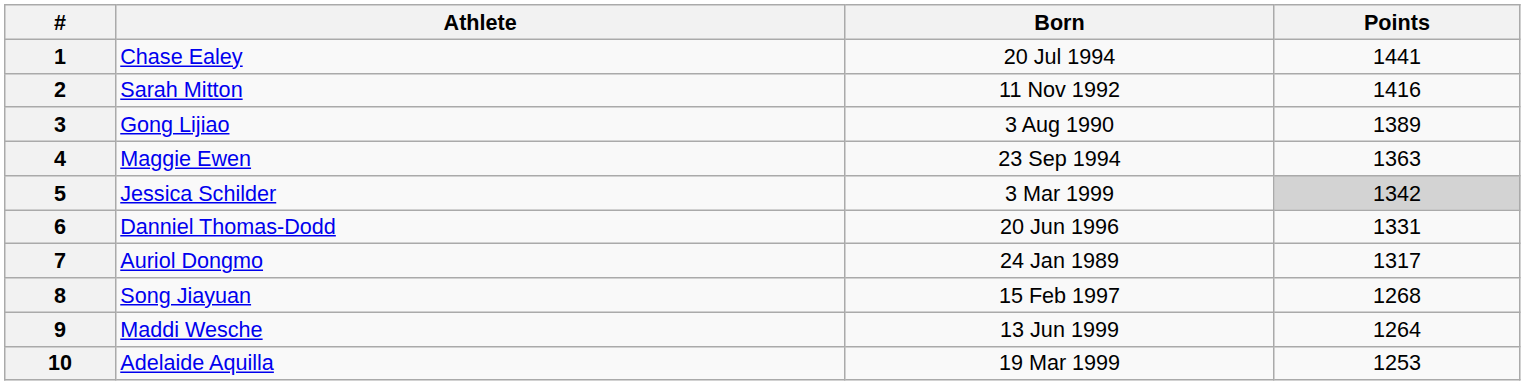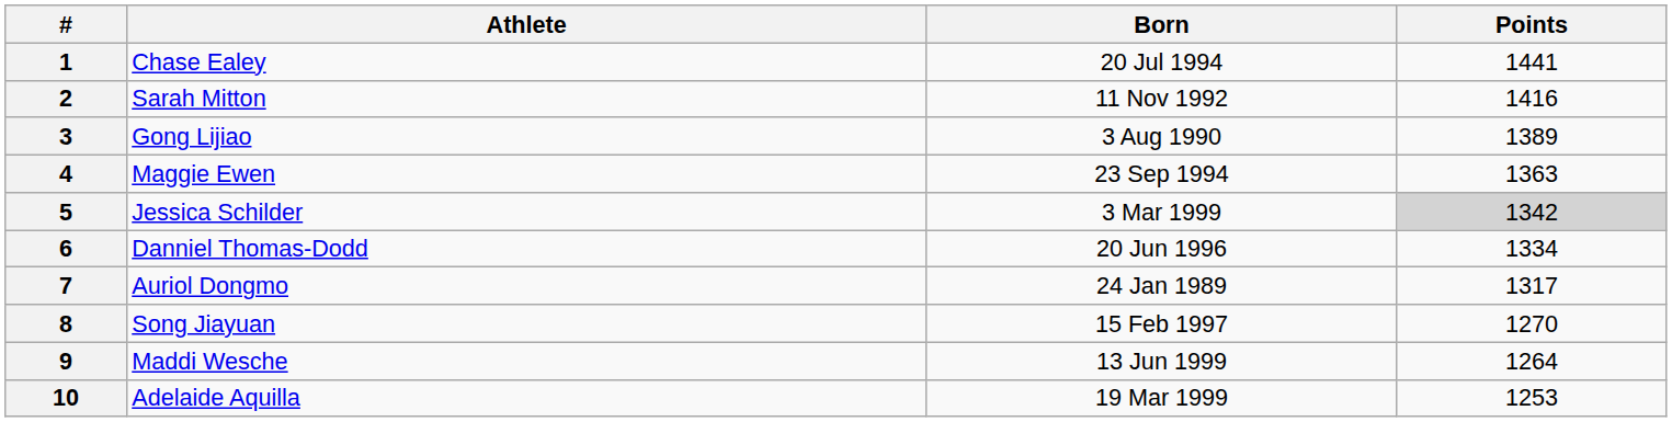6 | Points: 1331 -> 1334
8 | Points: 1268 -> 1270
